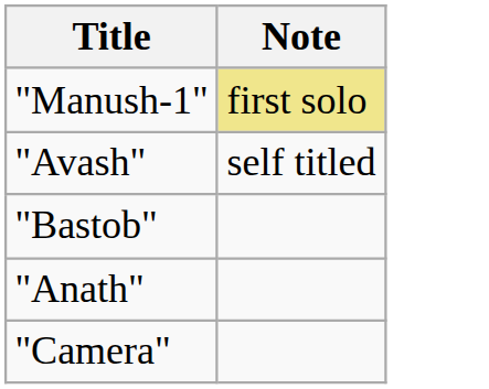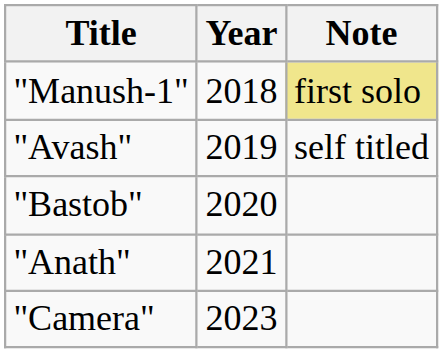+ column: Year | 2018 | 2019 | 2020 | 2021 | 2023
